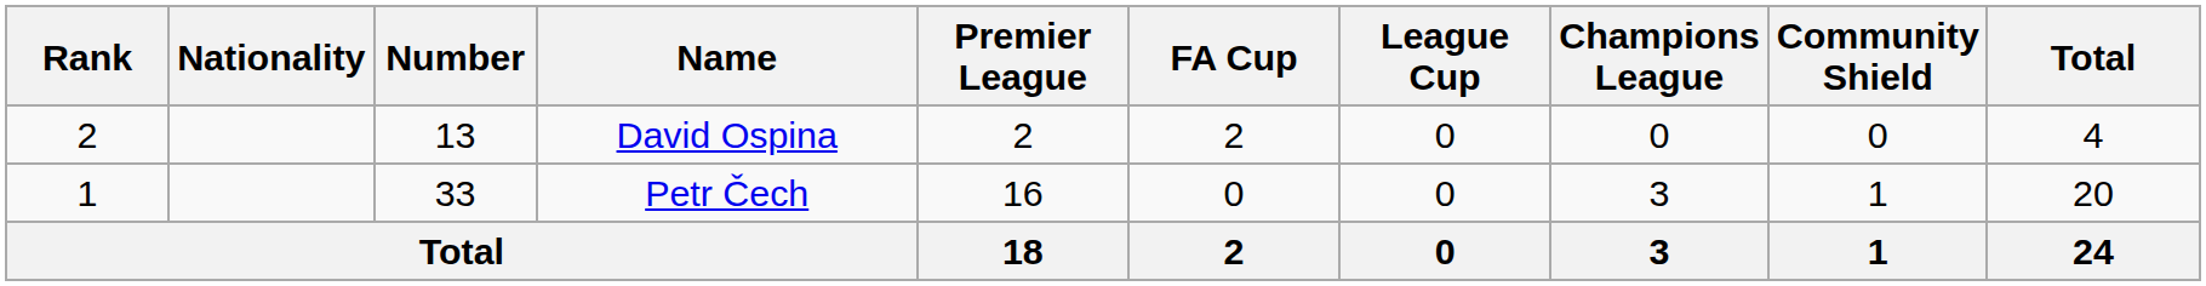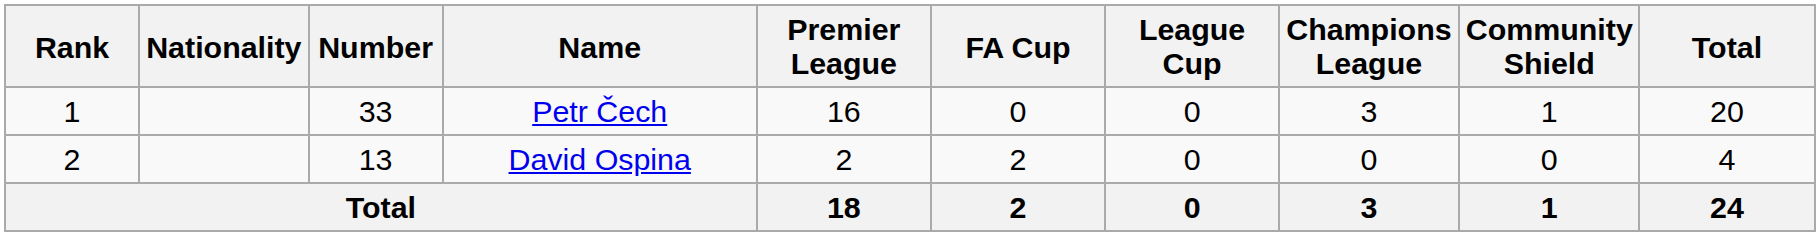rows swapped: Petr Čech <-> David Ospina
